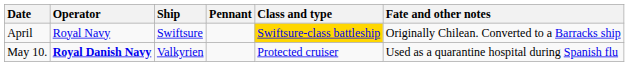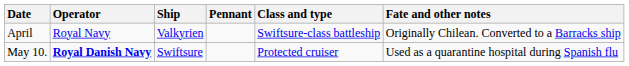April | Ship: Swiftsure -> Valkyrien
April | Class and type: gold background -> no background
May 10. | Ship: Valkyrien -> Swiftsure
